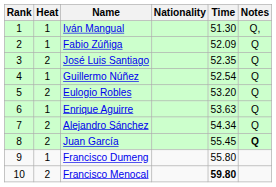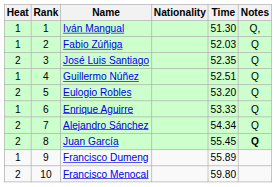columns swapped: Rank <-> Heat
Fabio Zúñiga | Time: 52.09 -> 52.03
Guillermo Núñez | Time: 52.54 -> 52.51
Enrique Aguirre | Time: 53.63 -> 53.33
Francisco Dumeng | Time: 55.80 -> 55.89
Francisco Menocal | Time: bold -> normal
